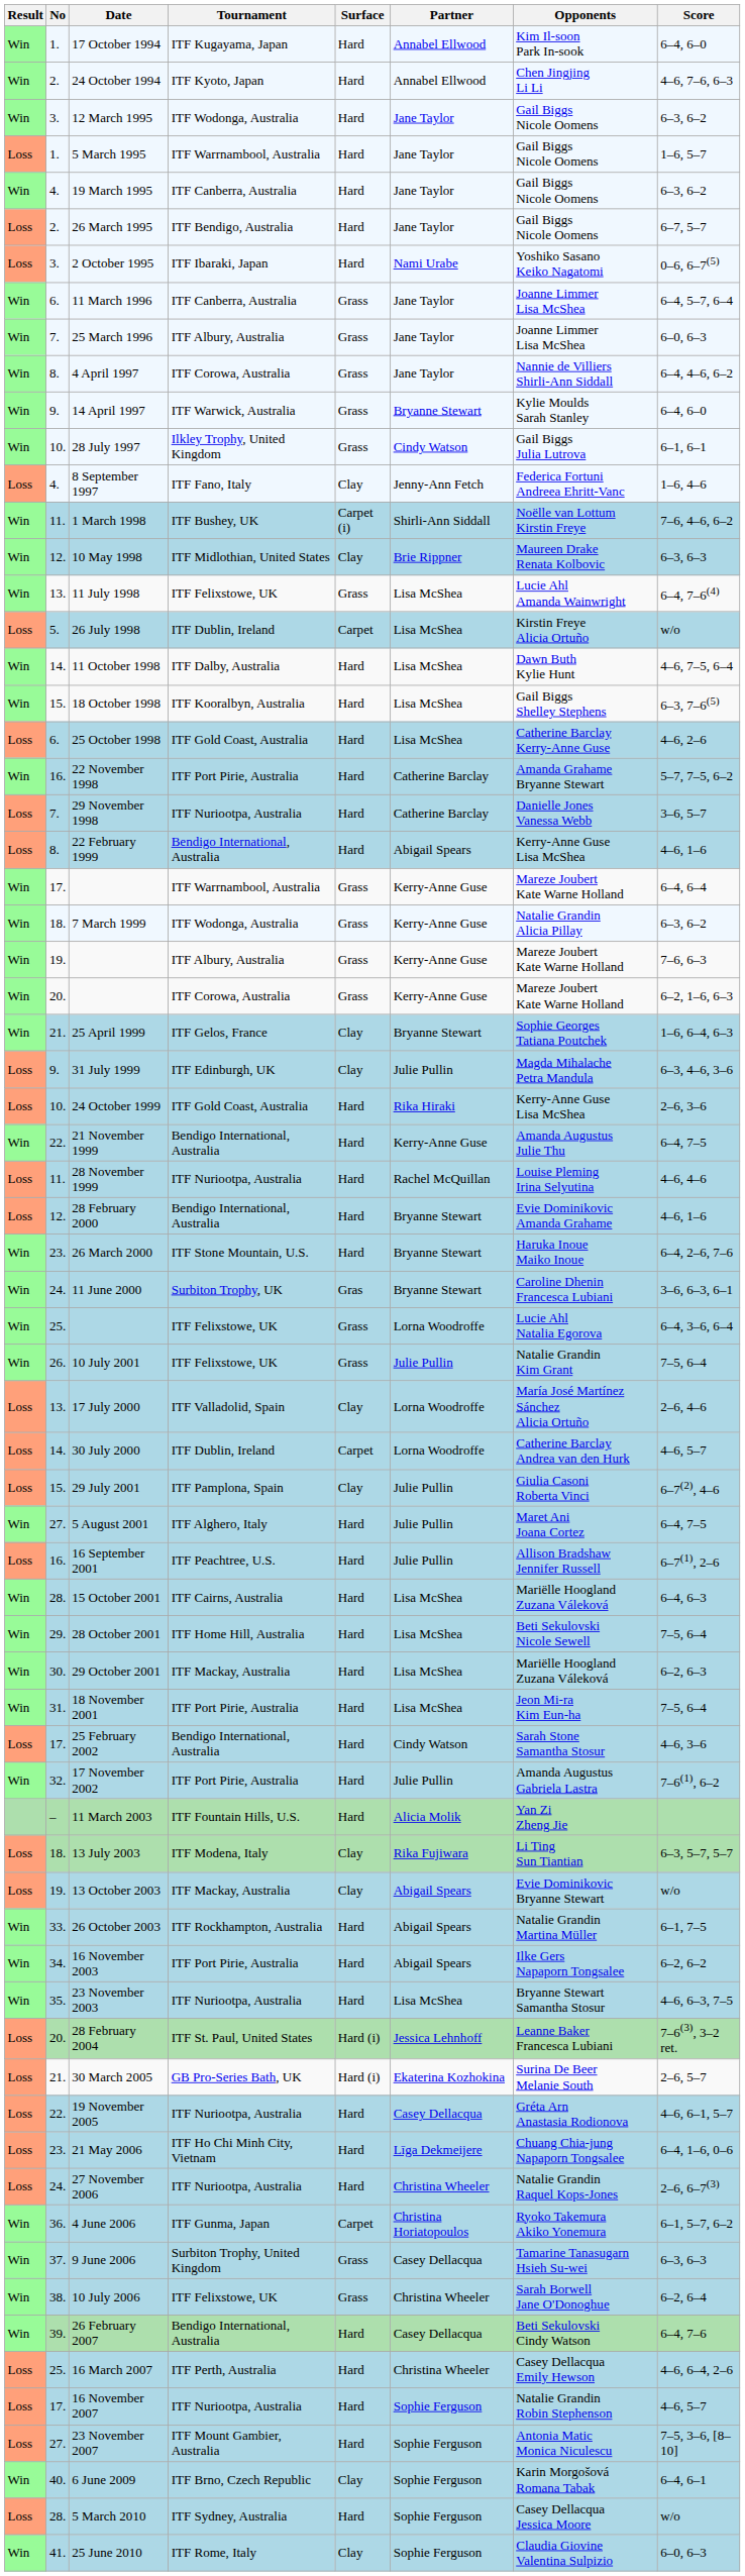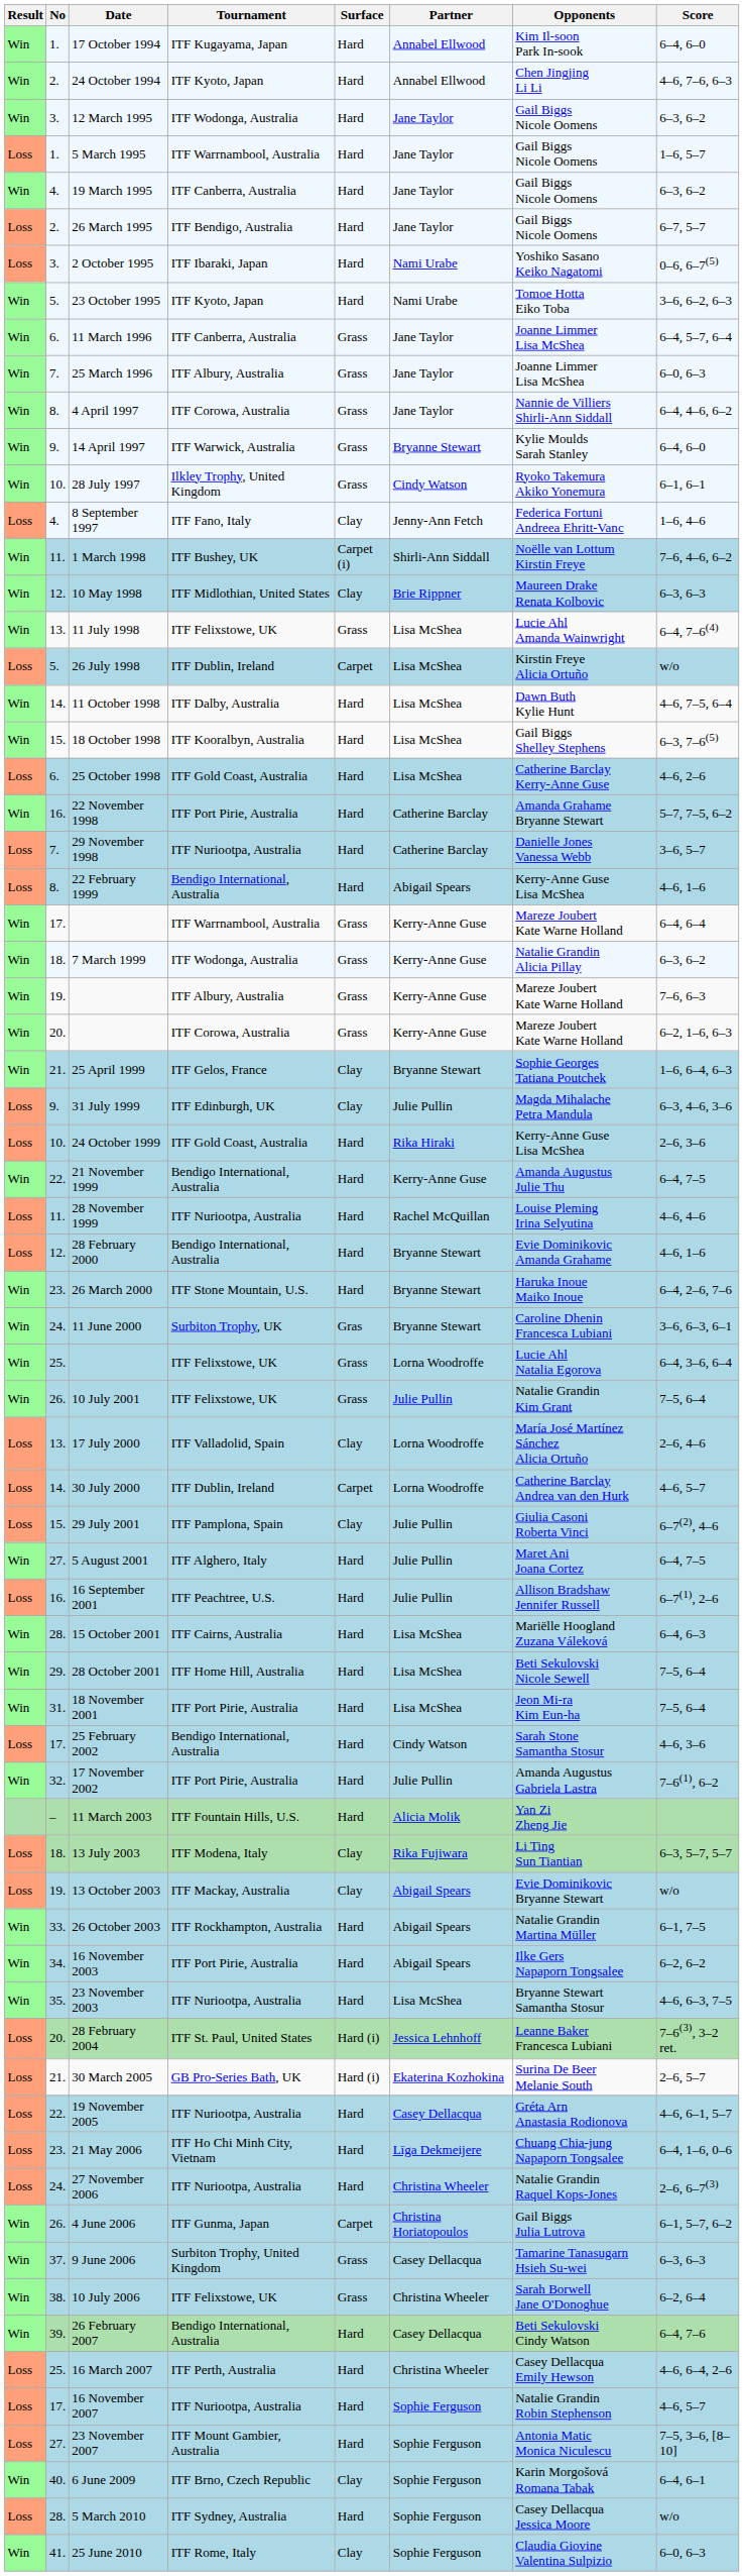+ row: Win | 5. | 23 October 1995 | ITF Kyoto, Japan | Hard | Nami Urabe | Tomoe Hotta Eiko Toba | 3–6, 6–2, 6–3
28 July 1997 | Opponents: Gail Biggs Julia Lutrova -> Ryoko Takemura Akiko Yonemura
- row: Win | 30. | 29 October 2001 | ITF Mackay, Australia | Hard | Lisa McShea | Mariëlle Hoogland Zuzana Váleková | 6–2, 6–3
4 June 2006 | No: 36. -> 26.
4 June 2006 | Opponents: Ryoko Takemura Akiko Yonemura -> Gail Biggs Julia Lutrova
